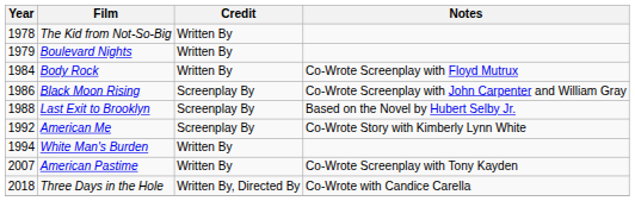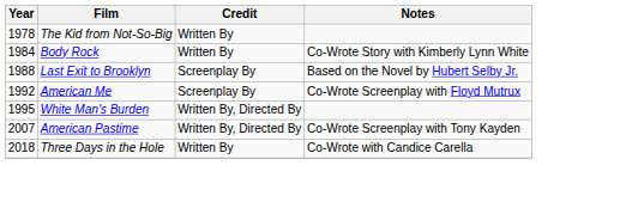- row: 1979 | Boulevard Nights | Written By
Body Rock | Notes: Co-Wrote Screenplay with Floyd Mutrux -> Co-Wrote Story with Kimberly Lynn White
- row: 1986 | Black Moon Rising | Screenplay By | Co-Wrote Screenplay with John Carpenter and William Gray
American Me | Notes: Co-Wrote Story with Kimberly Lynn White -> Co-Wrote Screenplay with Floyd Mutrux
White Man's Burden | Year: 1994 -> 1995
White Man's Burden | Credit: Written By -> Written By, Directed By
American Pastime | Credit: Written By -> Written By, Directed By
Three Days in the Hole | Credit: Written By, Directed By -> Written By
